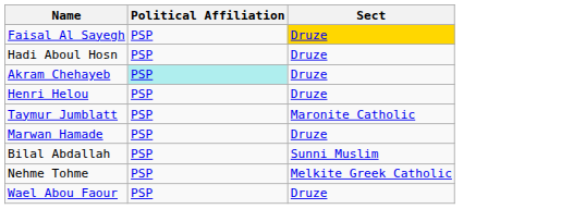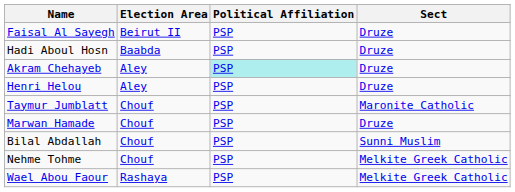+ column: Election Area | Beirut II | Baabda | Aley | Aley | Chouf | Chouf | Chouf | Chouf | Rashaya
Faisal Al Sayegh | Sect: gold background -> no background
Wael Abou Faour | Sect: Druze -> Melkite Greek Catholic
